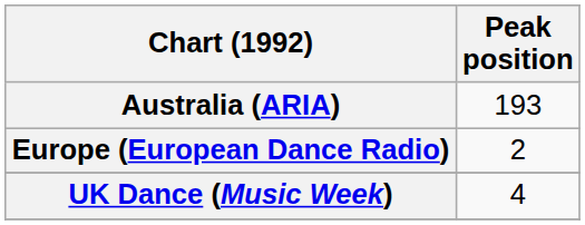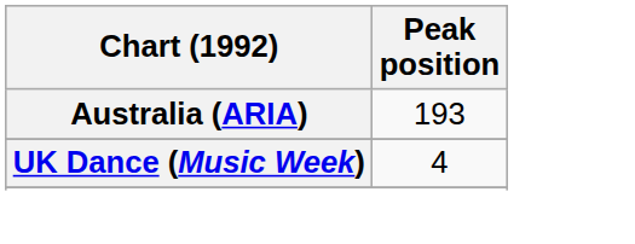- row: Europe (European Dance Radio) | 2
